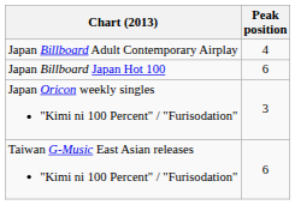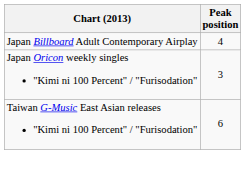- row: Japan Billboard Japan Hot 100 | 6
